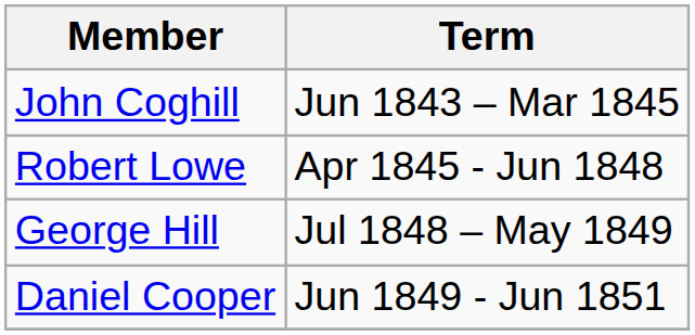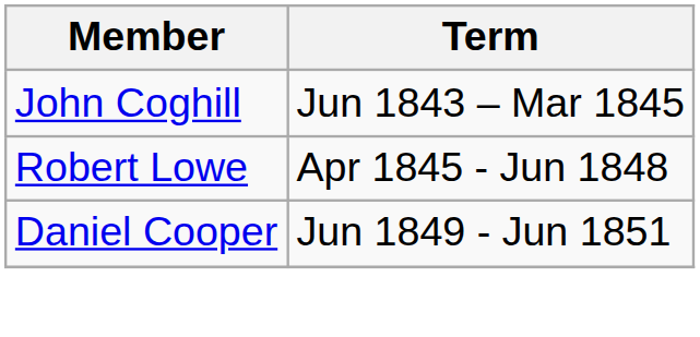- row: George Hill | Jul 1848 – May 1849
